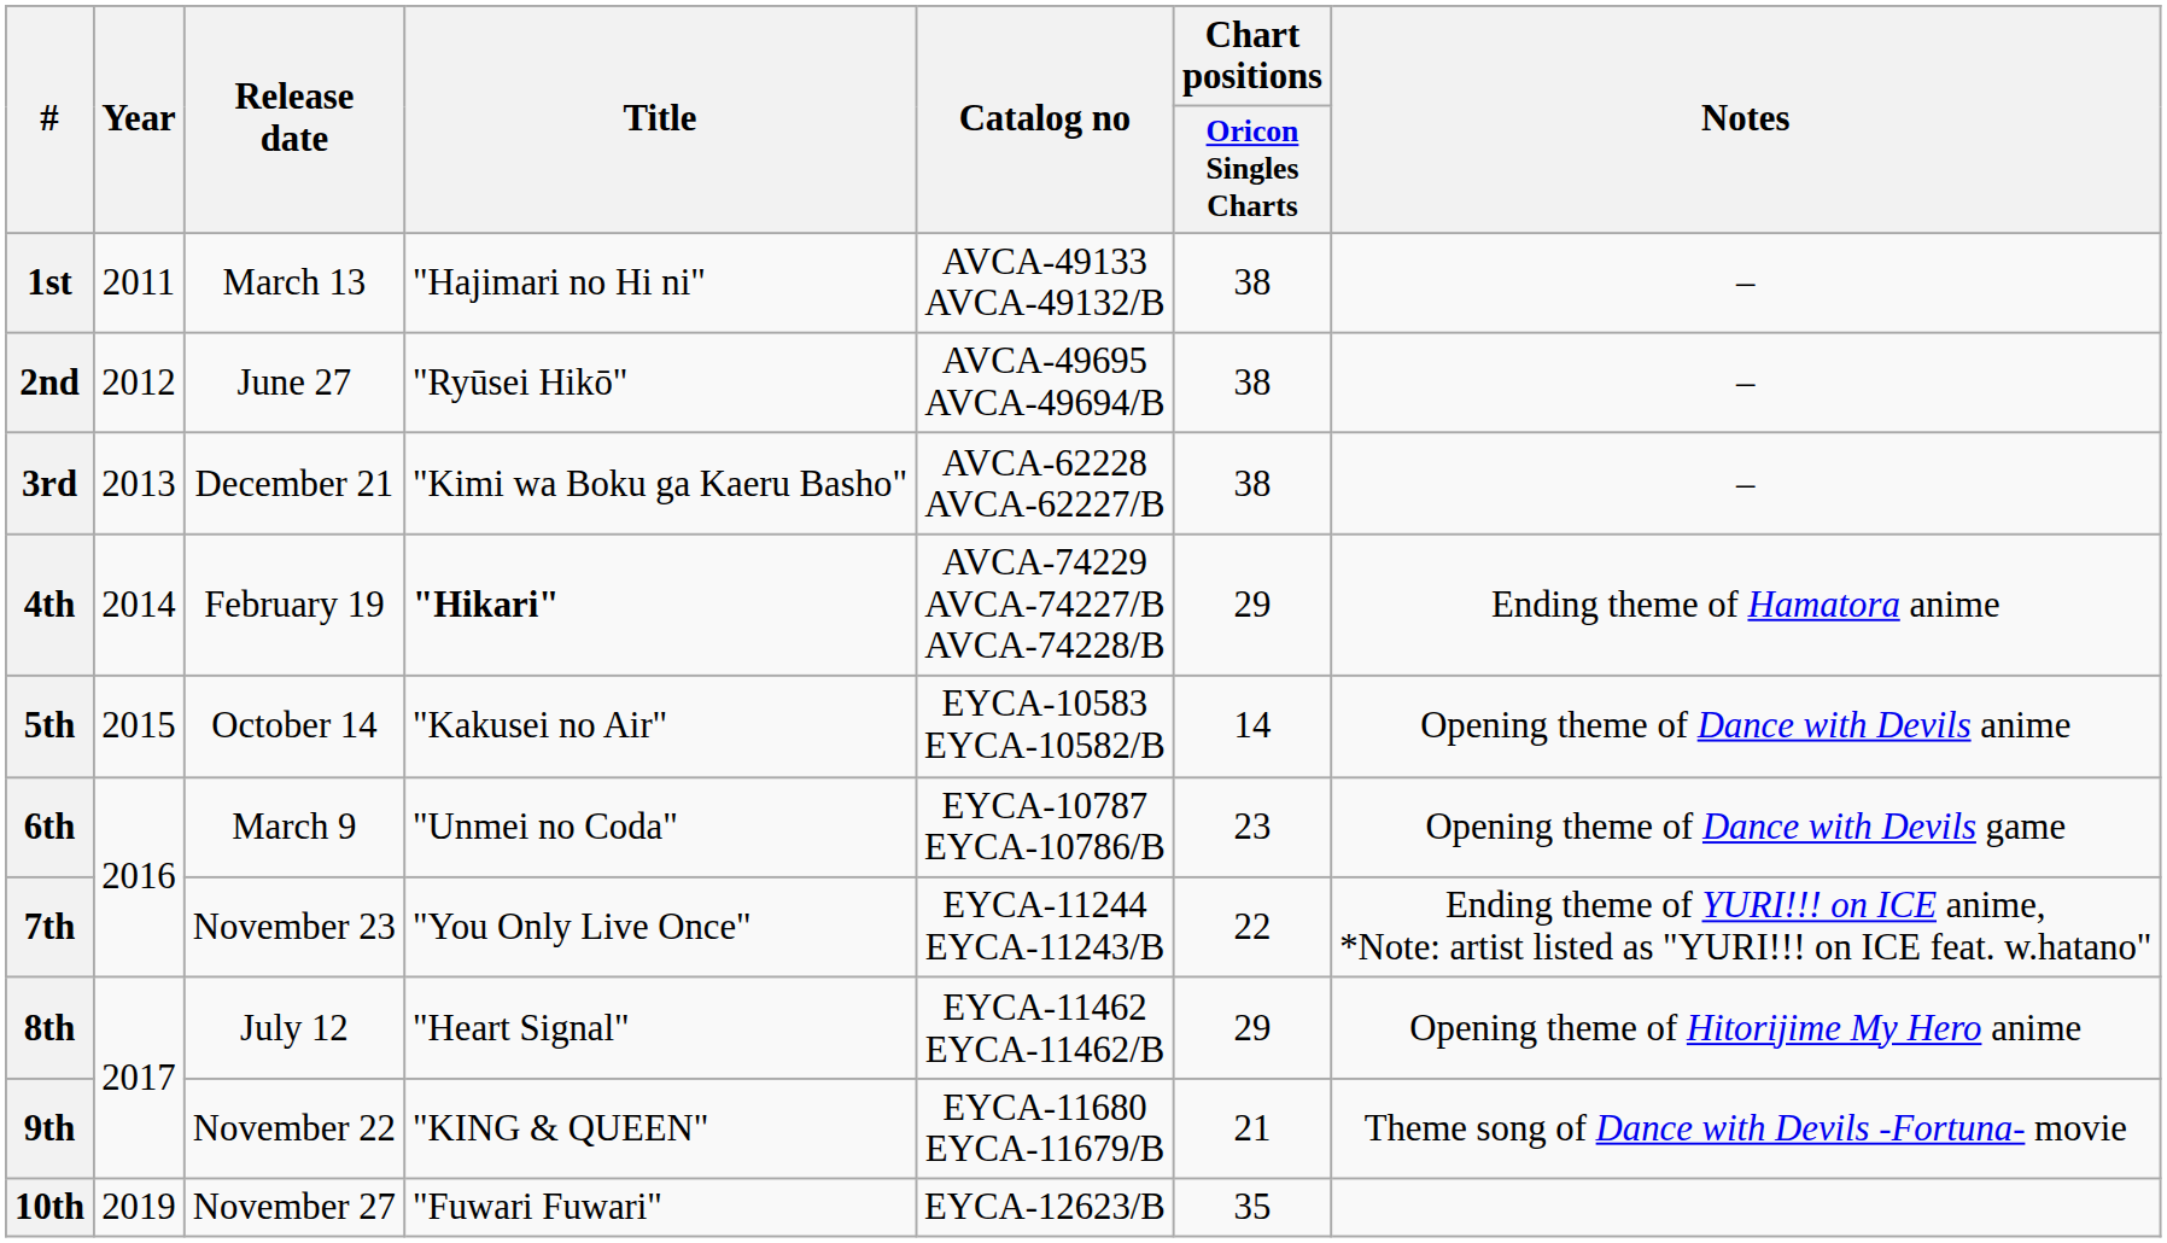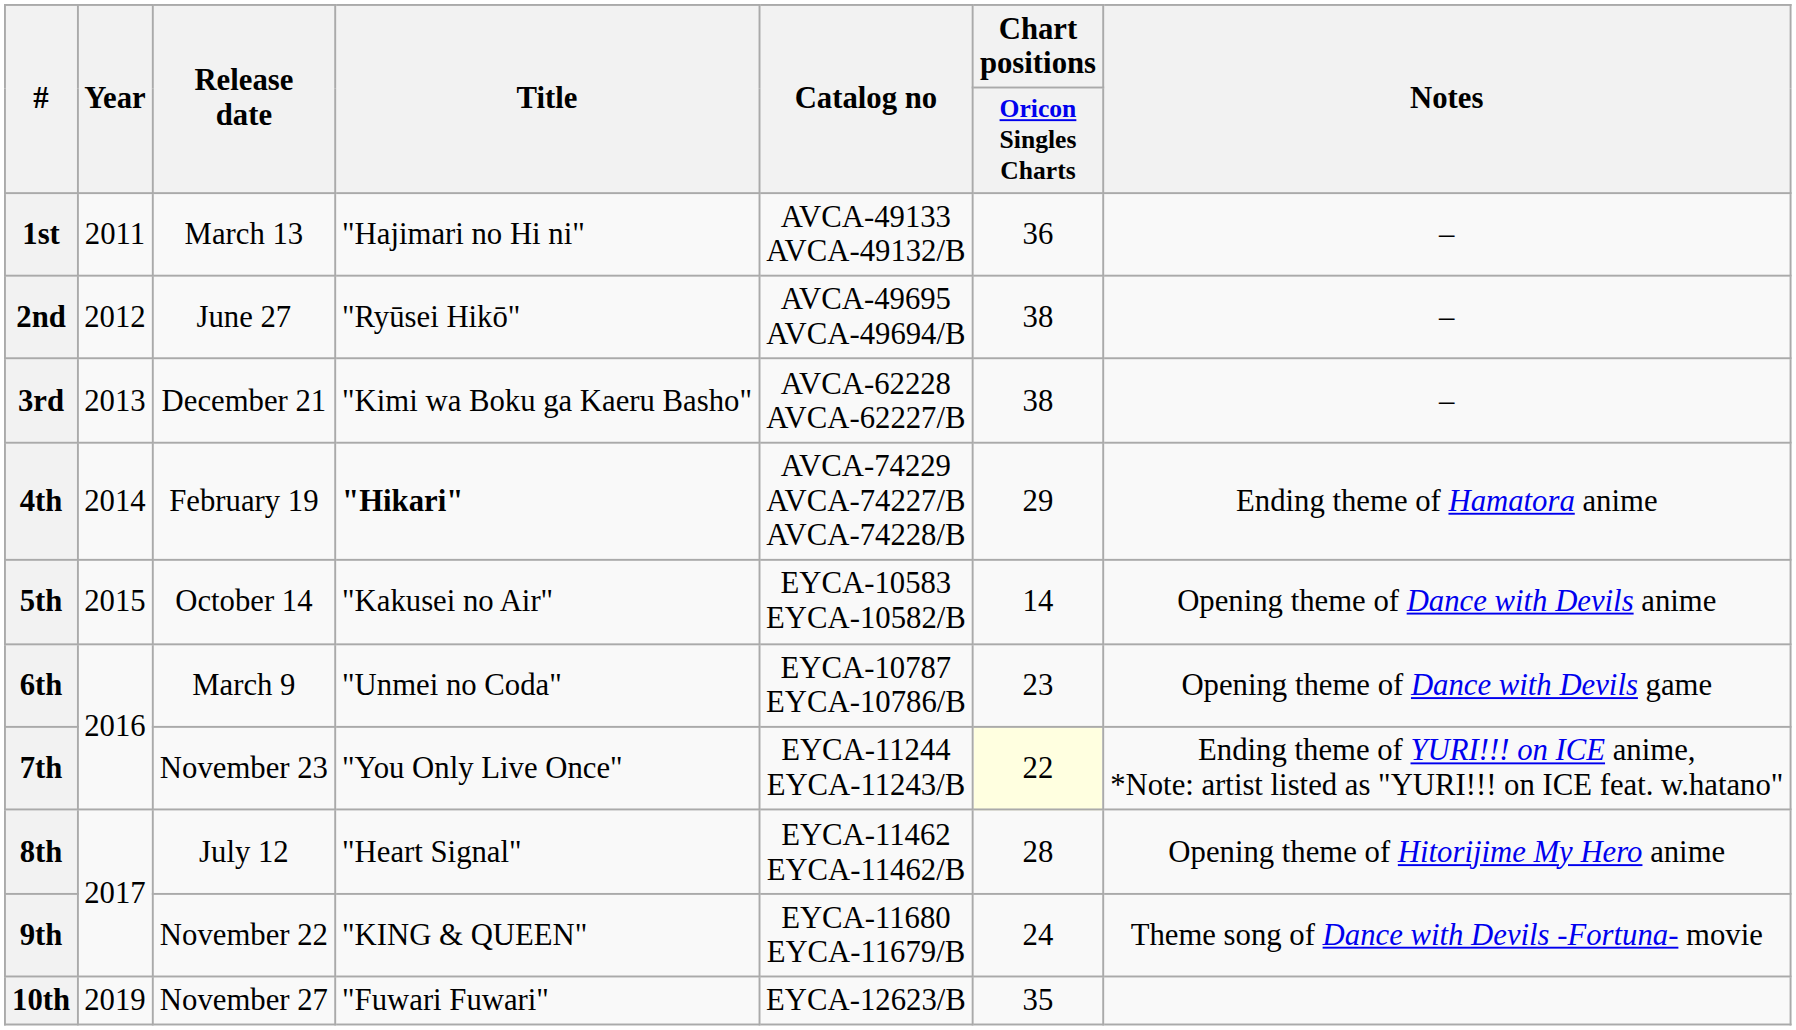1st | Chart positions / Oricon Singles Charts: 38 -> 36
7th | Chart positions / Oricon Singles Charts: no background -> lightyellow background
8th | Chart positions / Oricon Singles Charts: 29 -> 28
9th | Chart positions / Oricon Singles Charts: 21 -> 24
